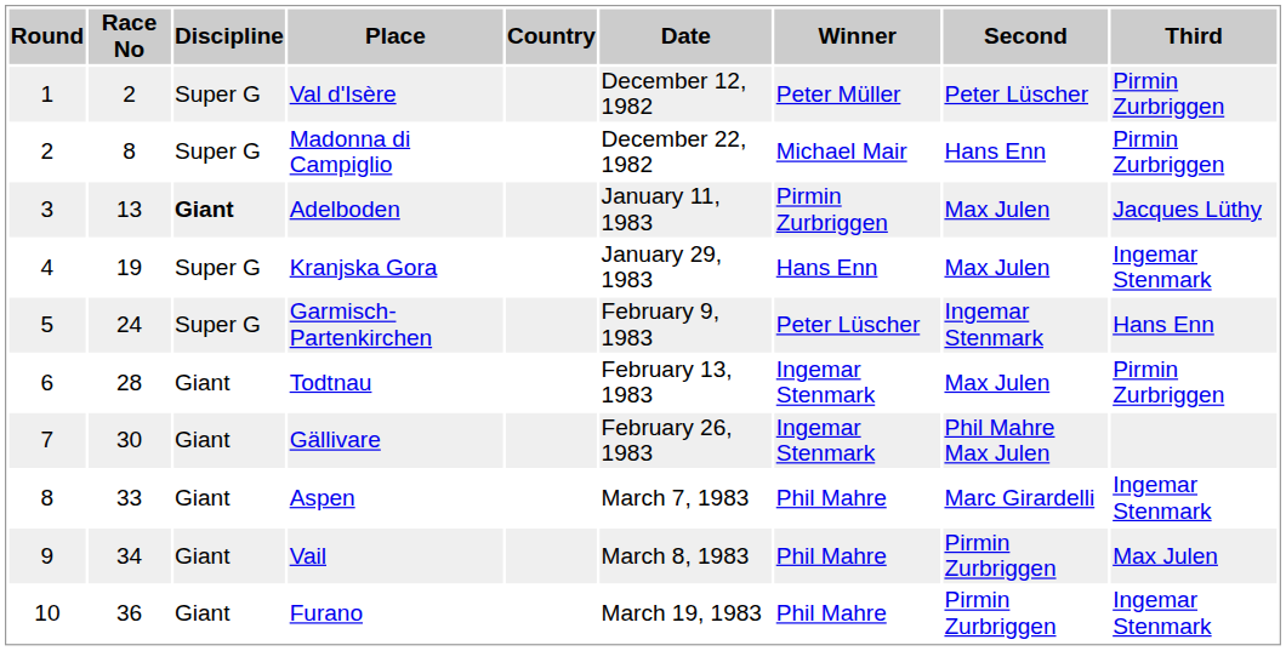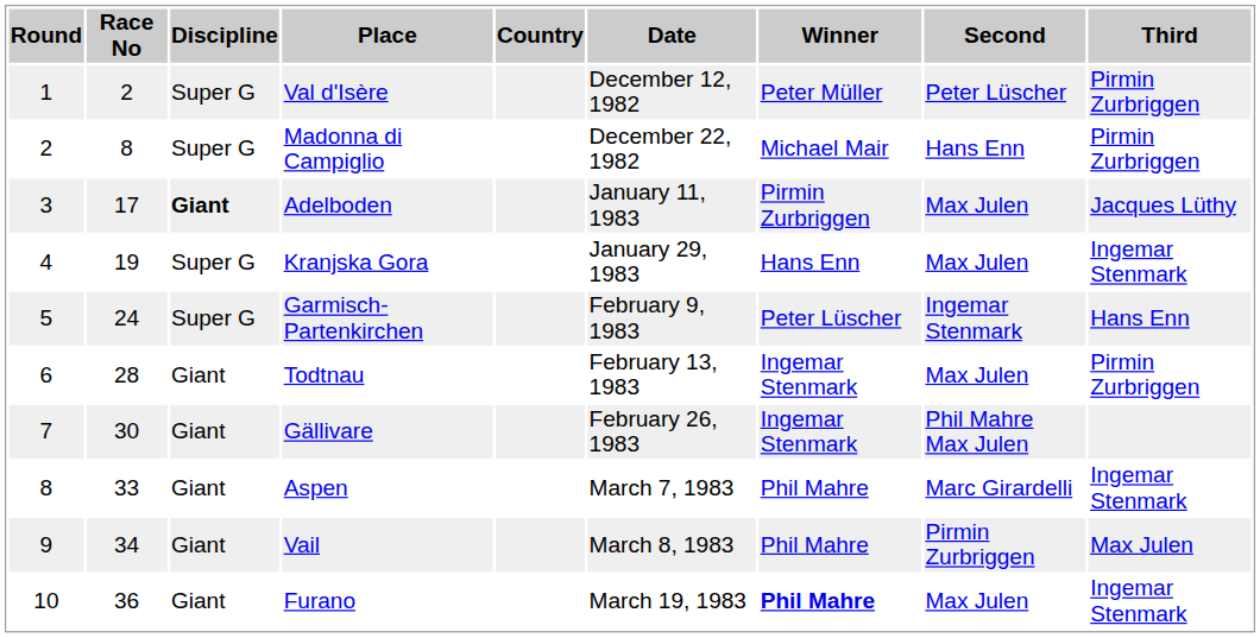Adelboden | Race No: 13 -> 17
Furano | Winner: normal -> bold
Furano | Second: Pirmin Zurbriggen -> Max Julen
